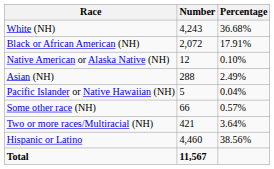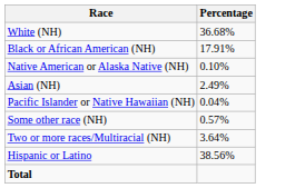- column: Number | 4,243 | 2,072 | 12 | 288 | 5 | 66 | 421 | 4,460 | 11,567
